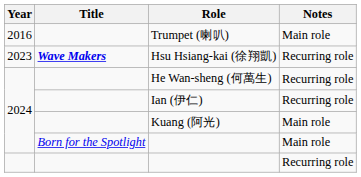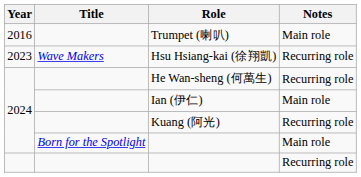Hsu Hsiang-kai (徐翔凱) | Title: bold -> normal
Ian (伊仁) | Notes: Recurring role -> Main role
Kuang (阿光) | Notes: Main role -> Recurring role
